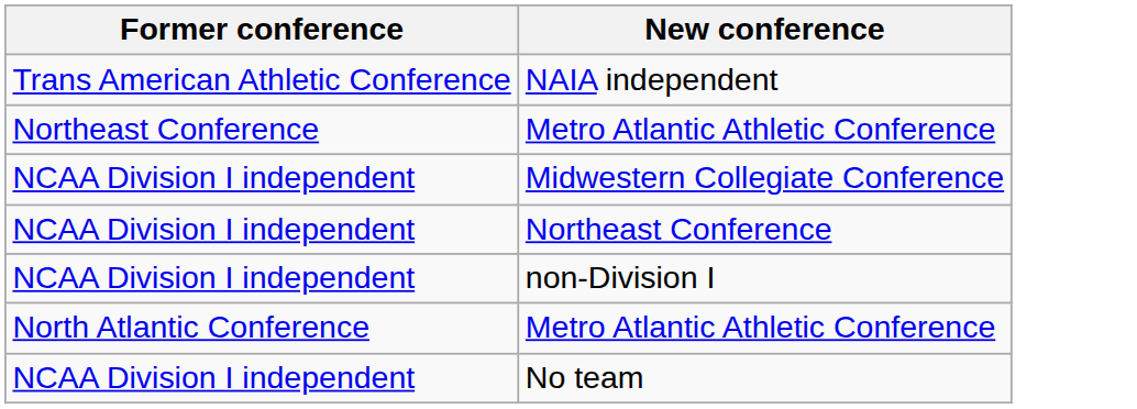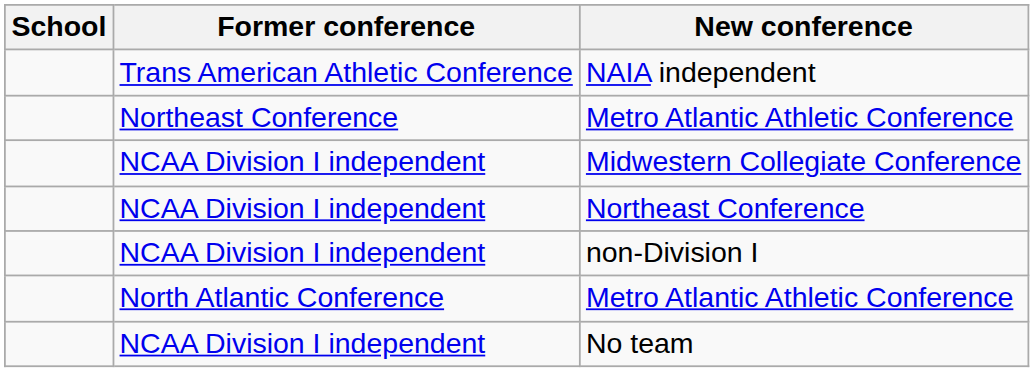+ column: School
